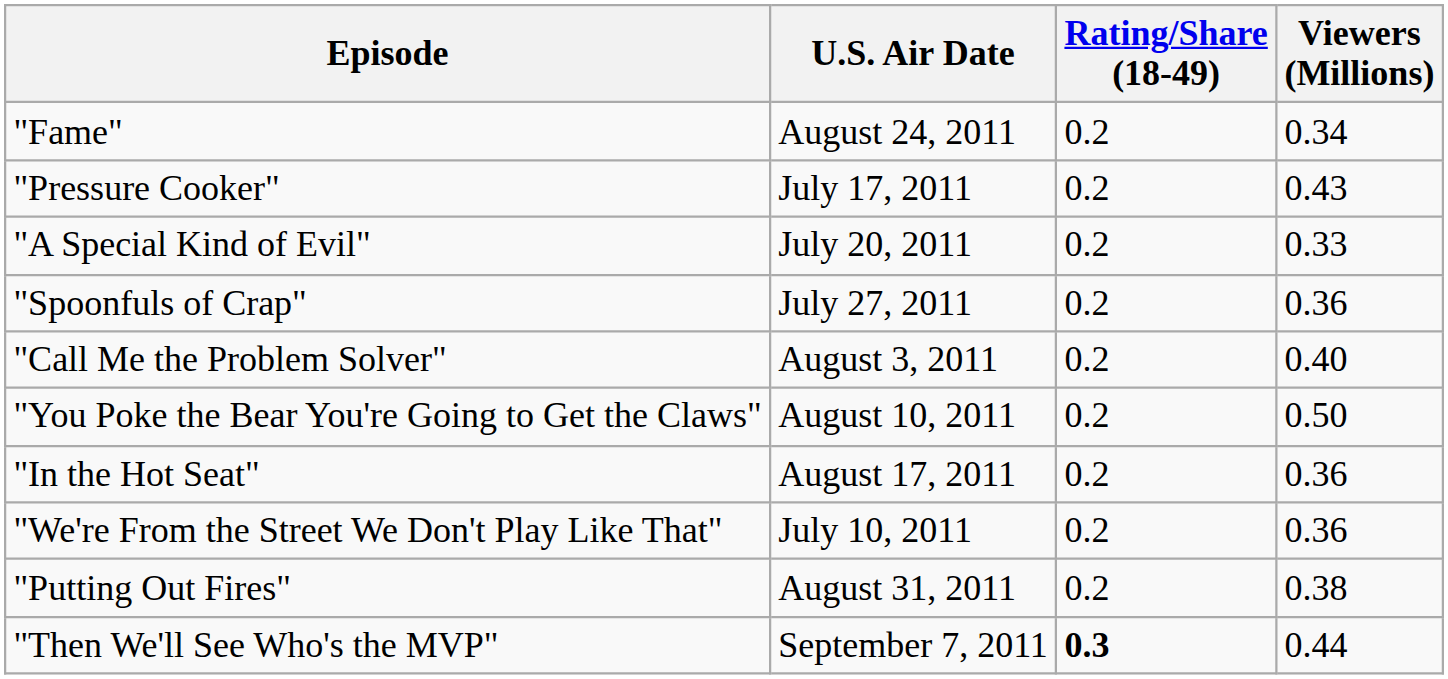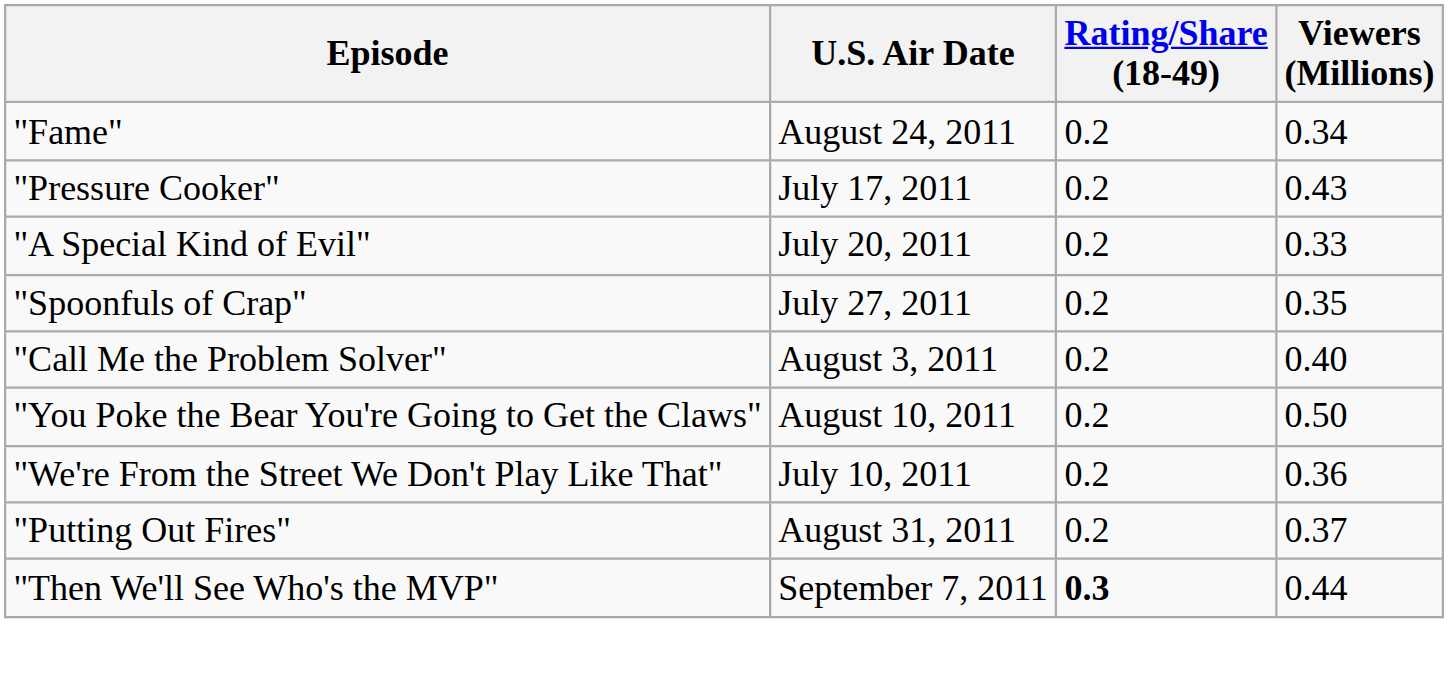"Spoonfuls of Crap" | Viewers (Millions): 0.36 -> 0.35
- row: "In the Hot Seat" | August 17, 2011 | 0.2 | 0.36
"Putting Out Fires" | Viewers (Millions): 0.38 -> 0.37
